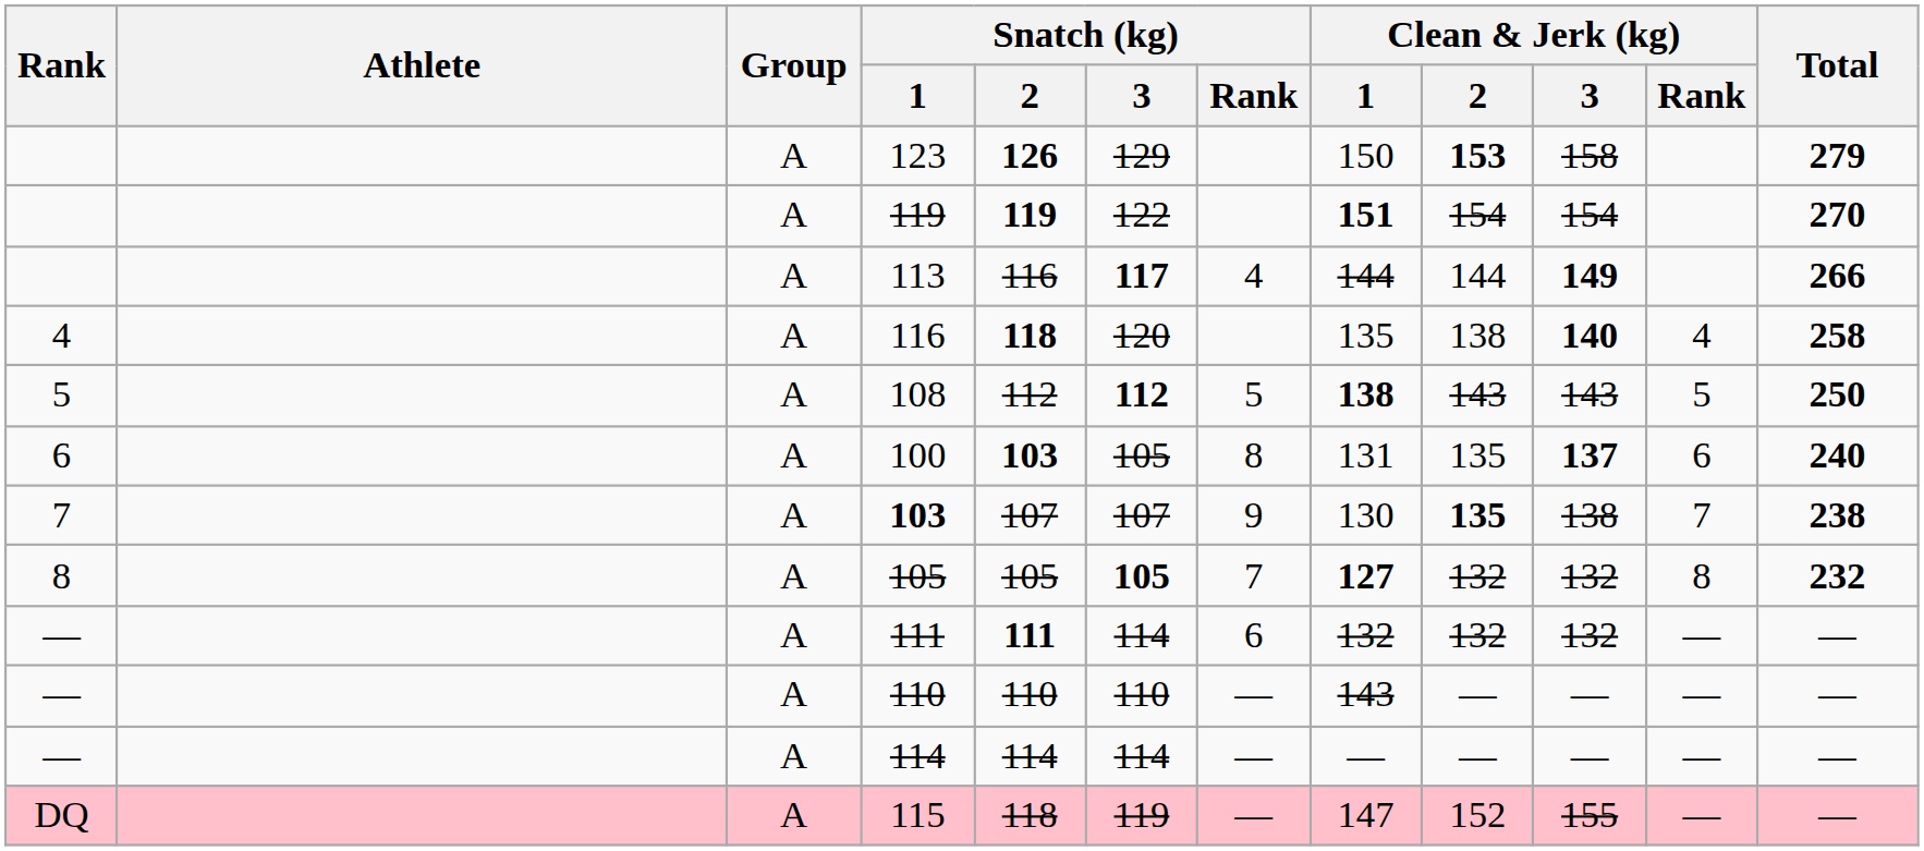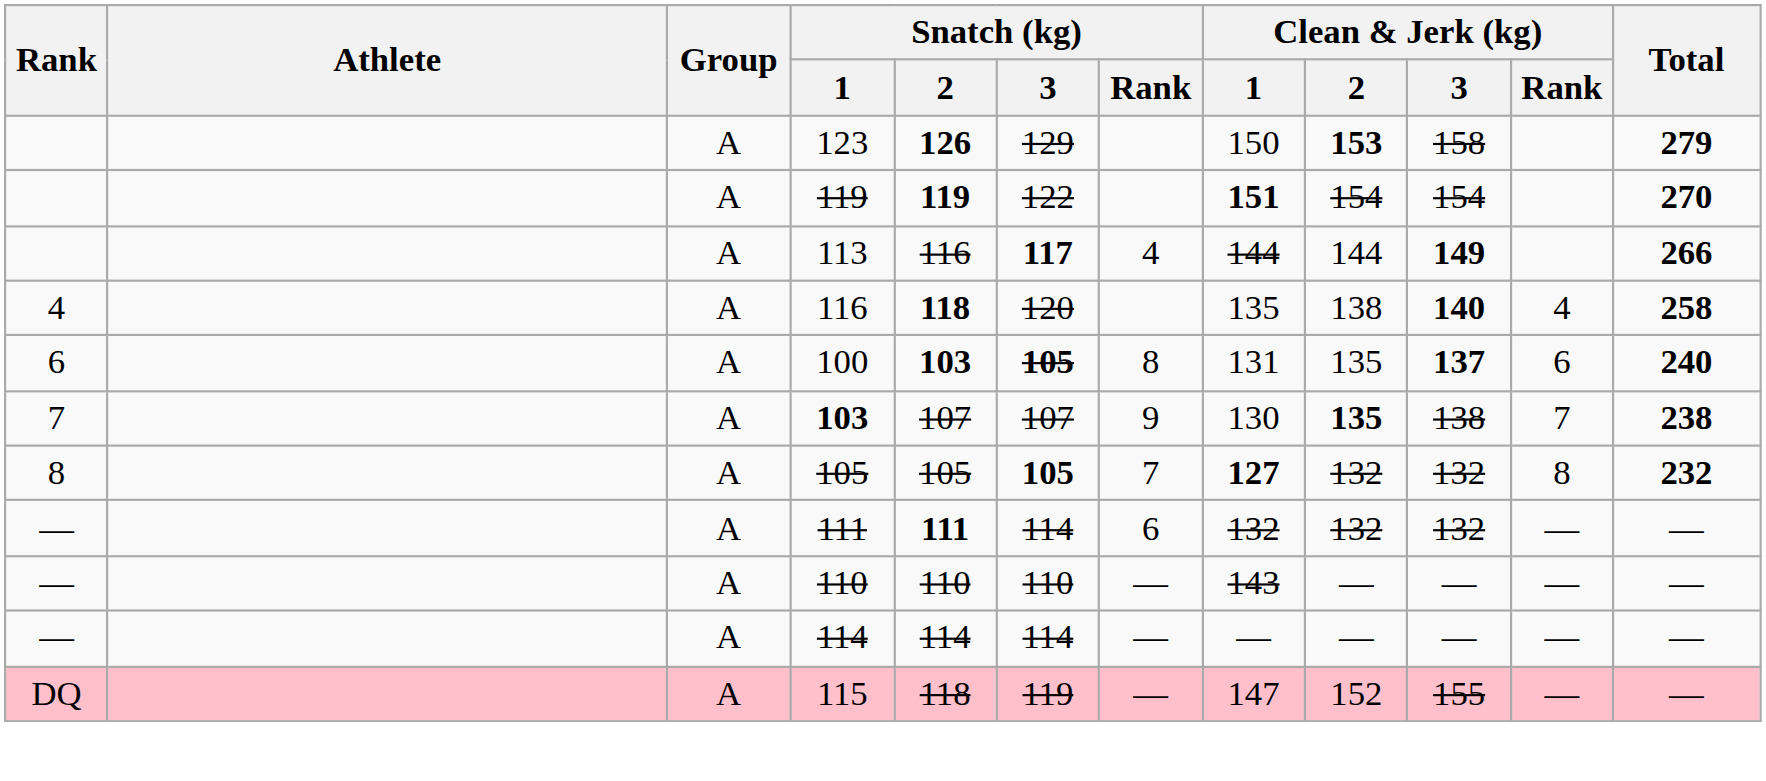- row: 5 | A | 108 | 112 | 112 | 5 | 138 | 143 | 143 | 5 | 250
100 | Snatch (kg) / 3: normal -> bold
